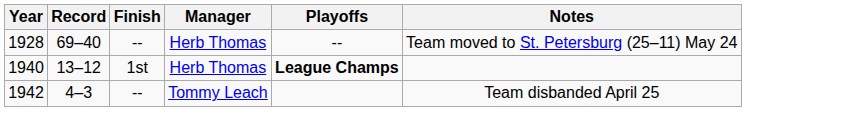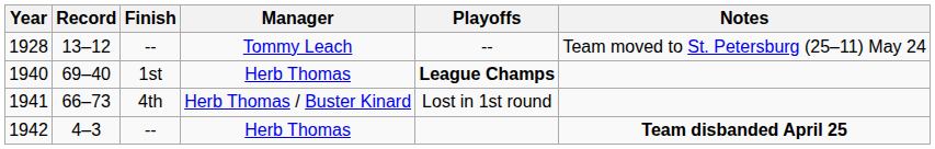1928 | Record: 69–40 -> 13–12
1928 | Manager: Herb Thomas -> Tommy Leach
1940 | Record: 13–12 -> 69–40
+ row: 1941 | 66–73 | 4th | Herb Thomas / Buster Kinard | Lost in 1st round
1942 | Manager: Tommy Leach -> Herb Thomas
1942 | Notes: normal -> bold
